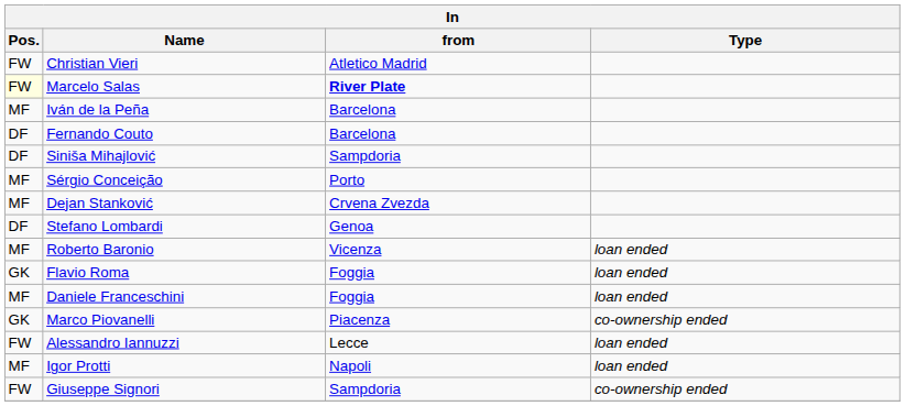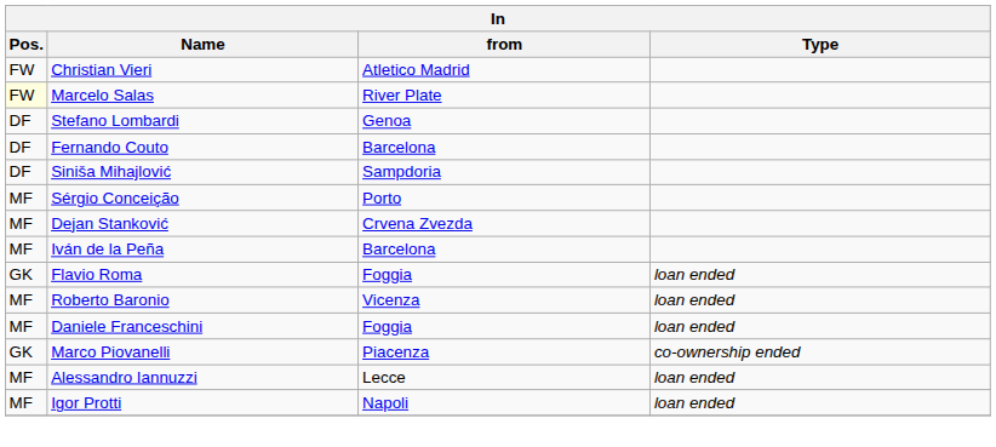Marcelo Salas | from: bold -> normal
rows swapped: Iván de la Peña <-> Stefano Lombardi
rows swapped: Flavio Roma <-> Roberto Baronio
Alessandro Iannuzzi | Pos.: FW -> MF
- row: FW | Giuseppe Signori | Sampdoria | co-ownership ended
